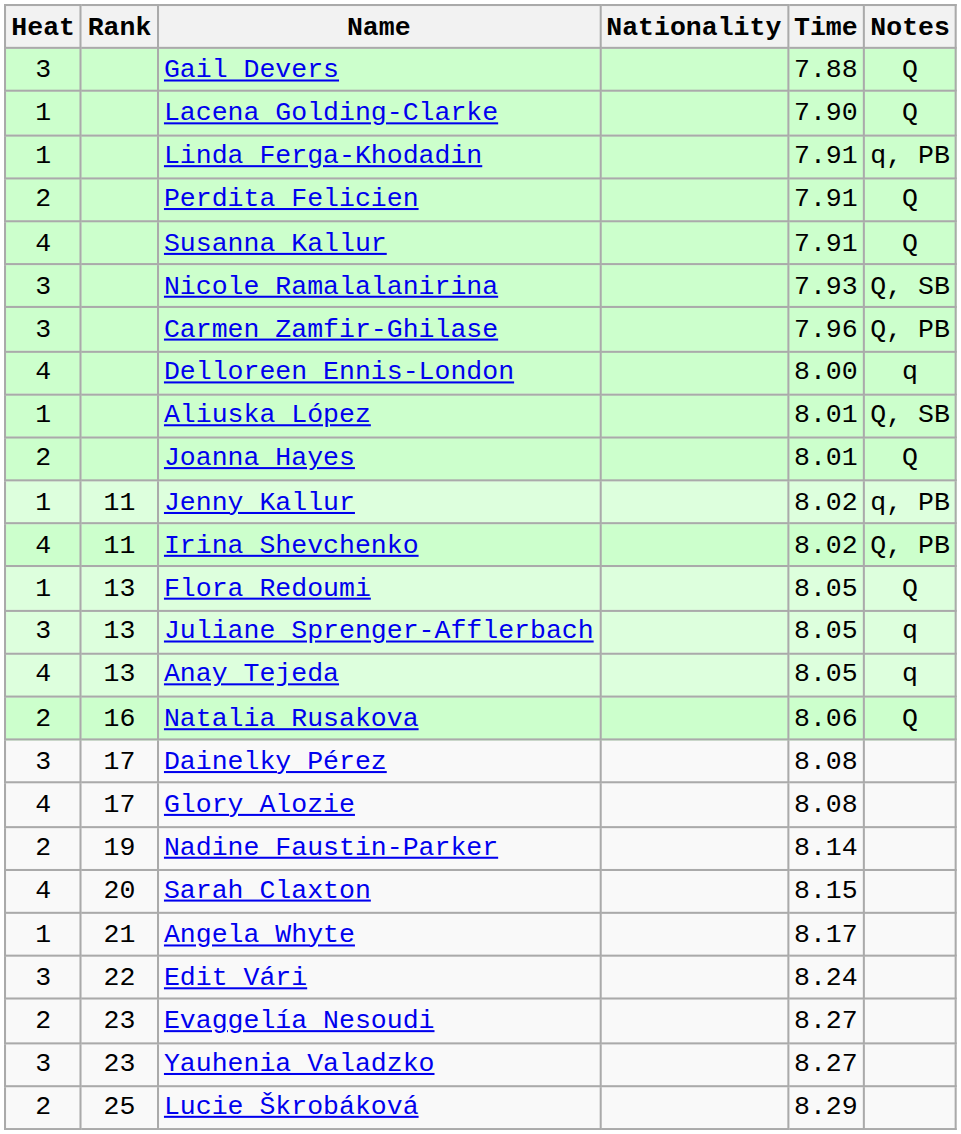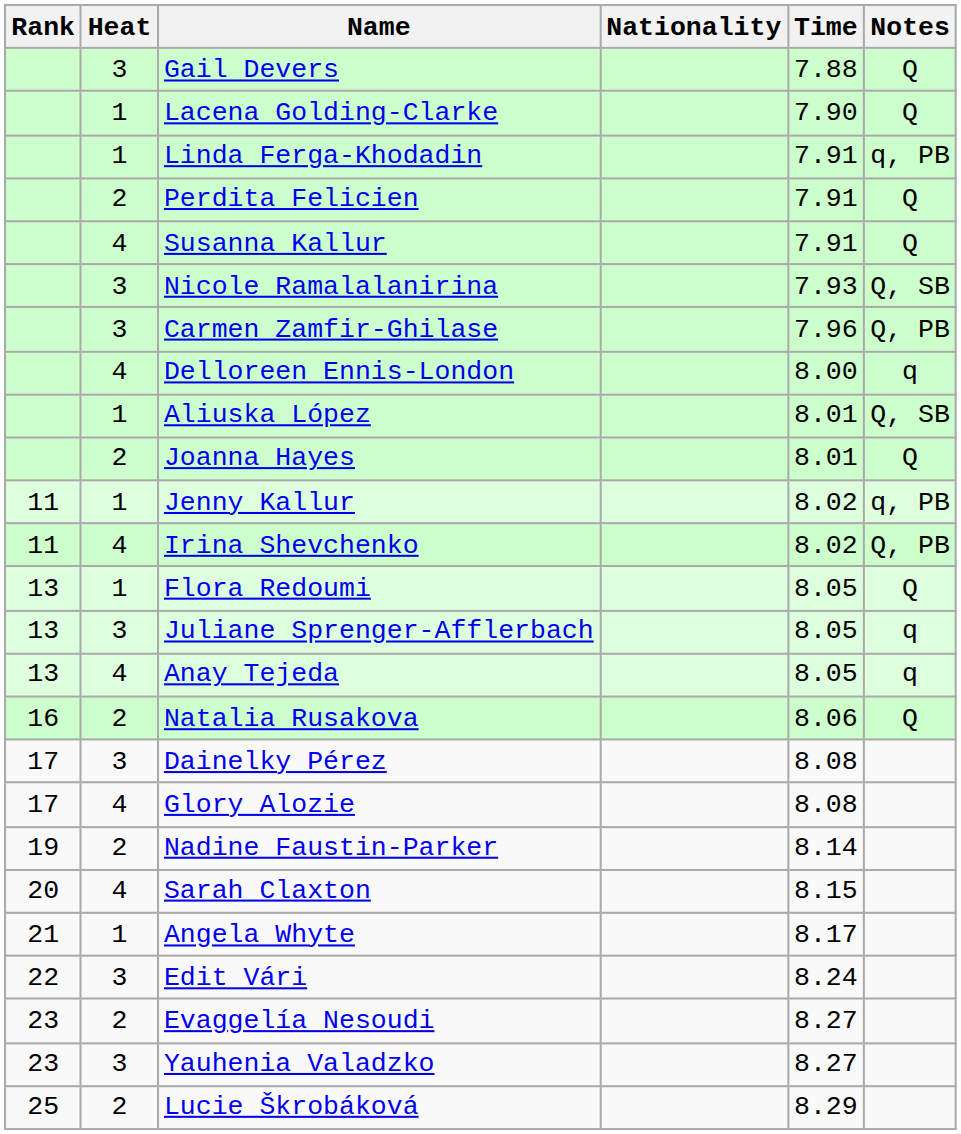columns swapped: Rank <-> Heat
